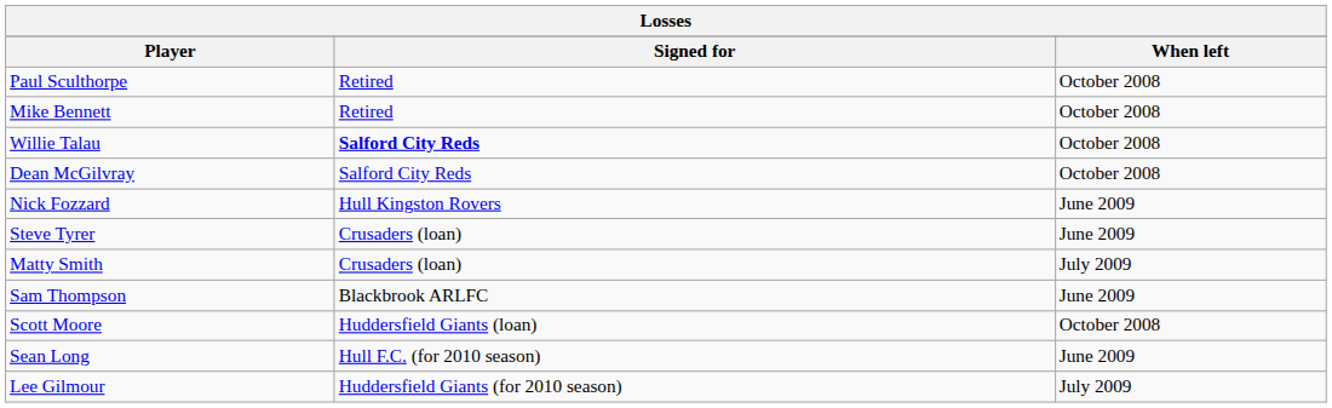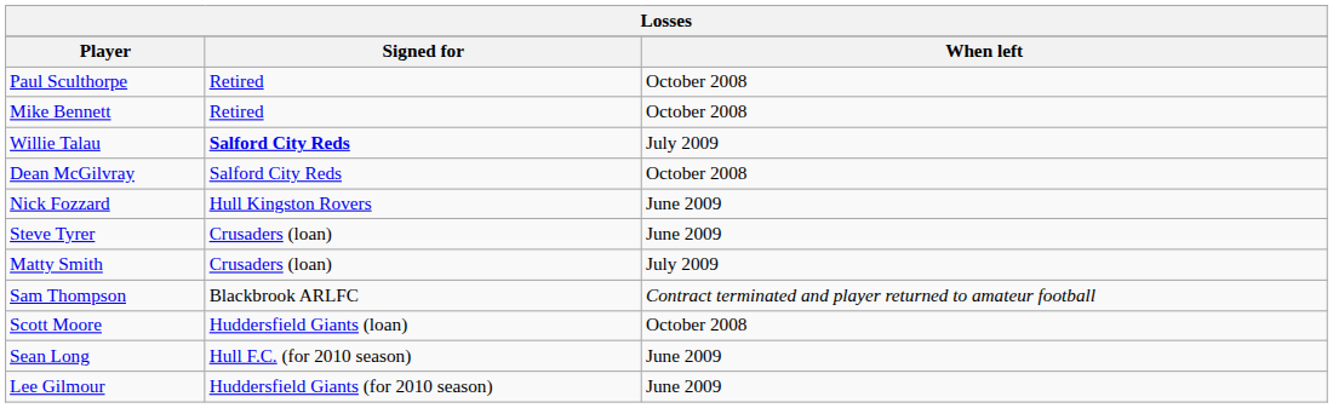Willie Talau | When left: October 2008 -> July 2009
Sam Thompson | When left: June 2009 -> Contract terminated and player returned to amateur football
Lee Gilmour | When left: July 2009 -> June 2009
